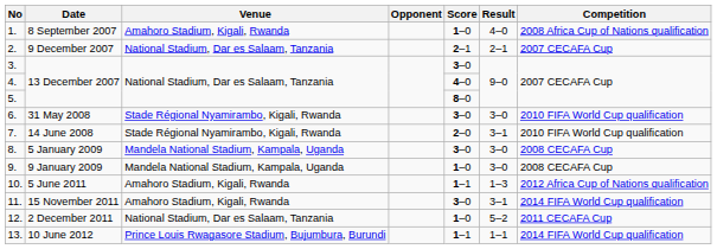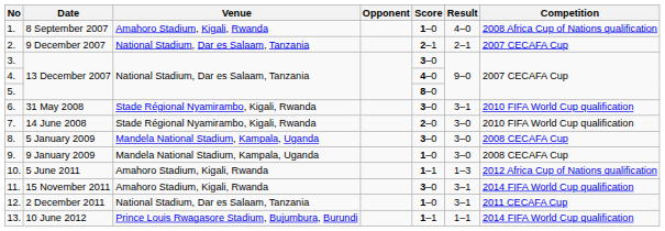6. | Result: 3–0 -> 3–1
7. | Result: 3–1 -> 3–0
12. | Result: 5–2 -> 3–1
